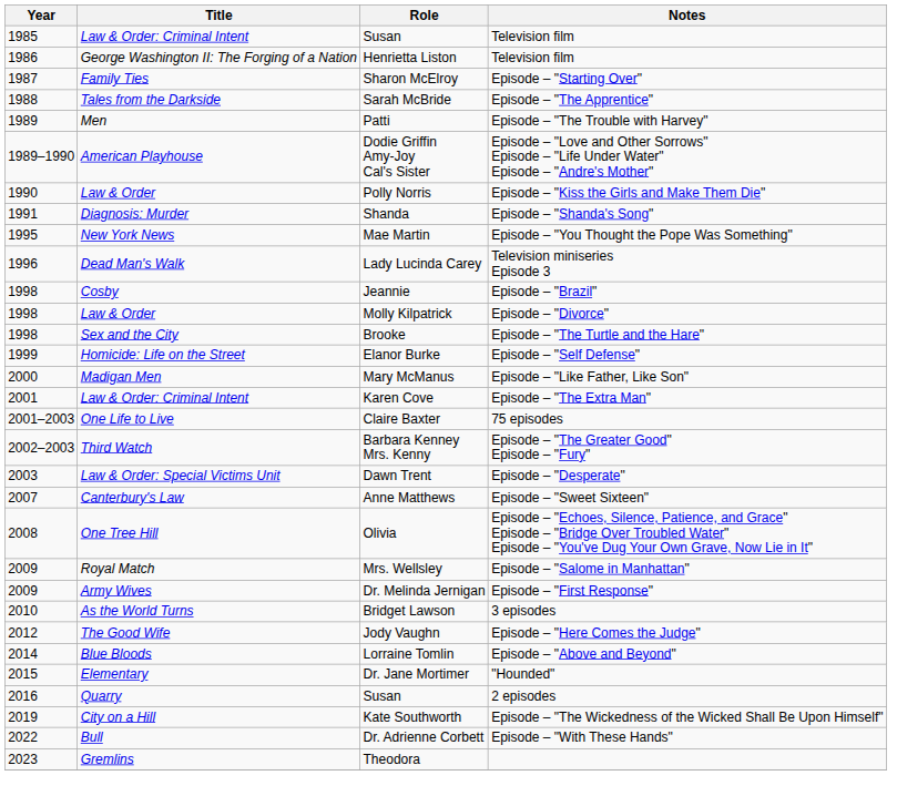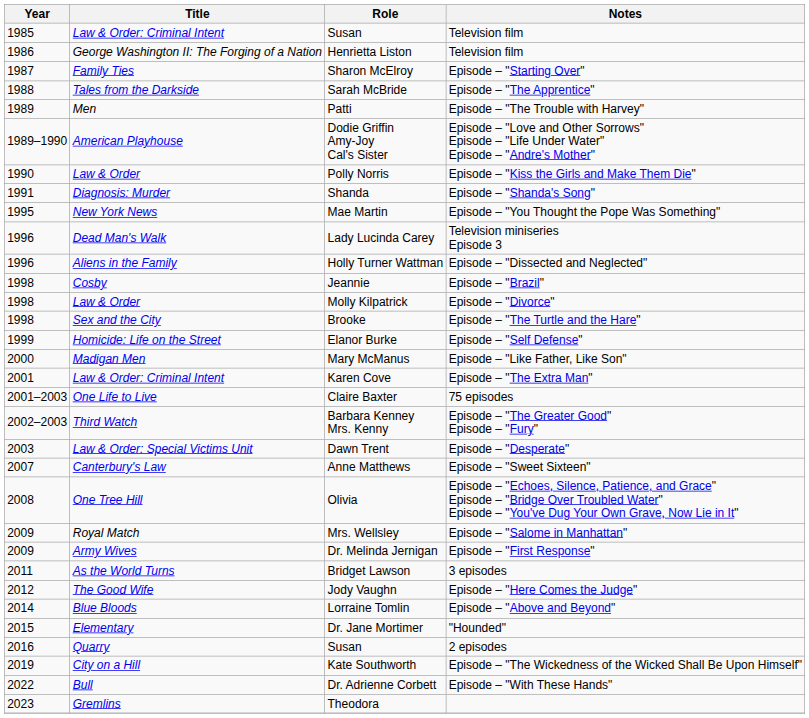+ row: 1996 | Aliens in the Family | Holly Turner Wattman | Episode – "Dissected and Neglected"
Bridget Lawson | Year: 2010 -> 2011
